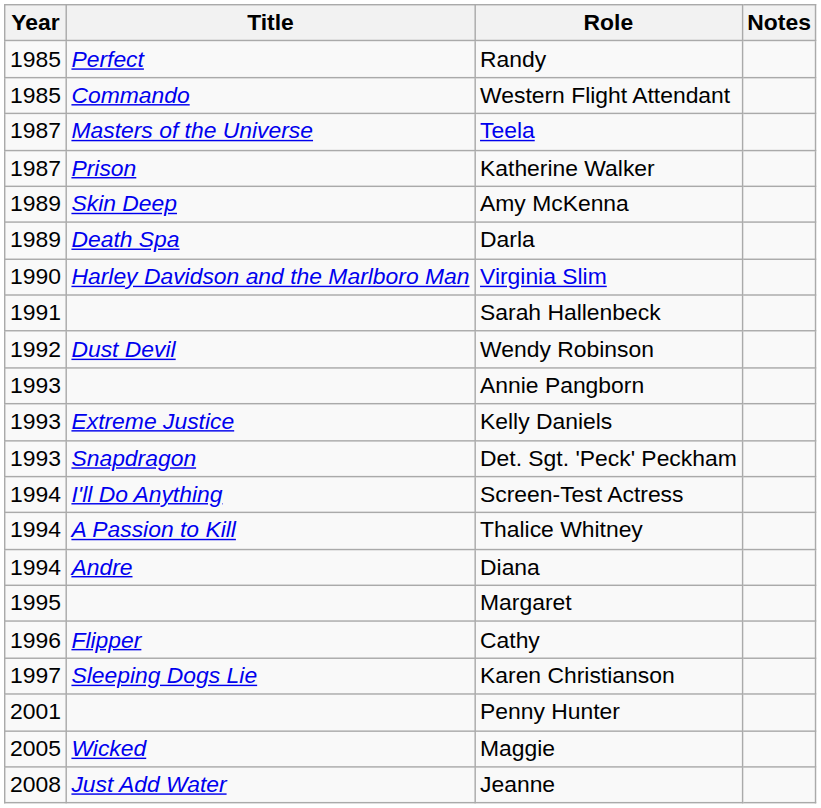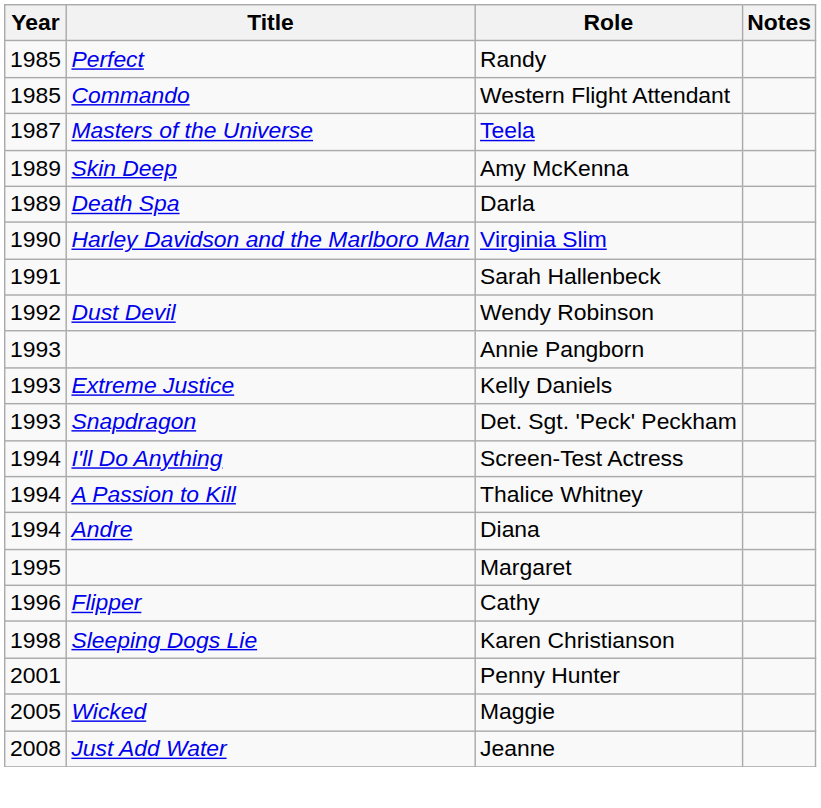- row: 1987 | Prison | Katherine Walker
Karen Christianson | Year: 1997 -> 1998
